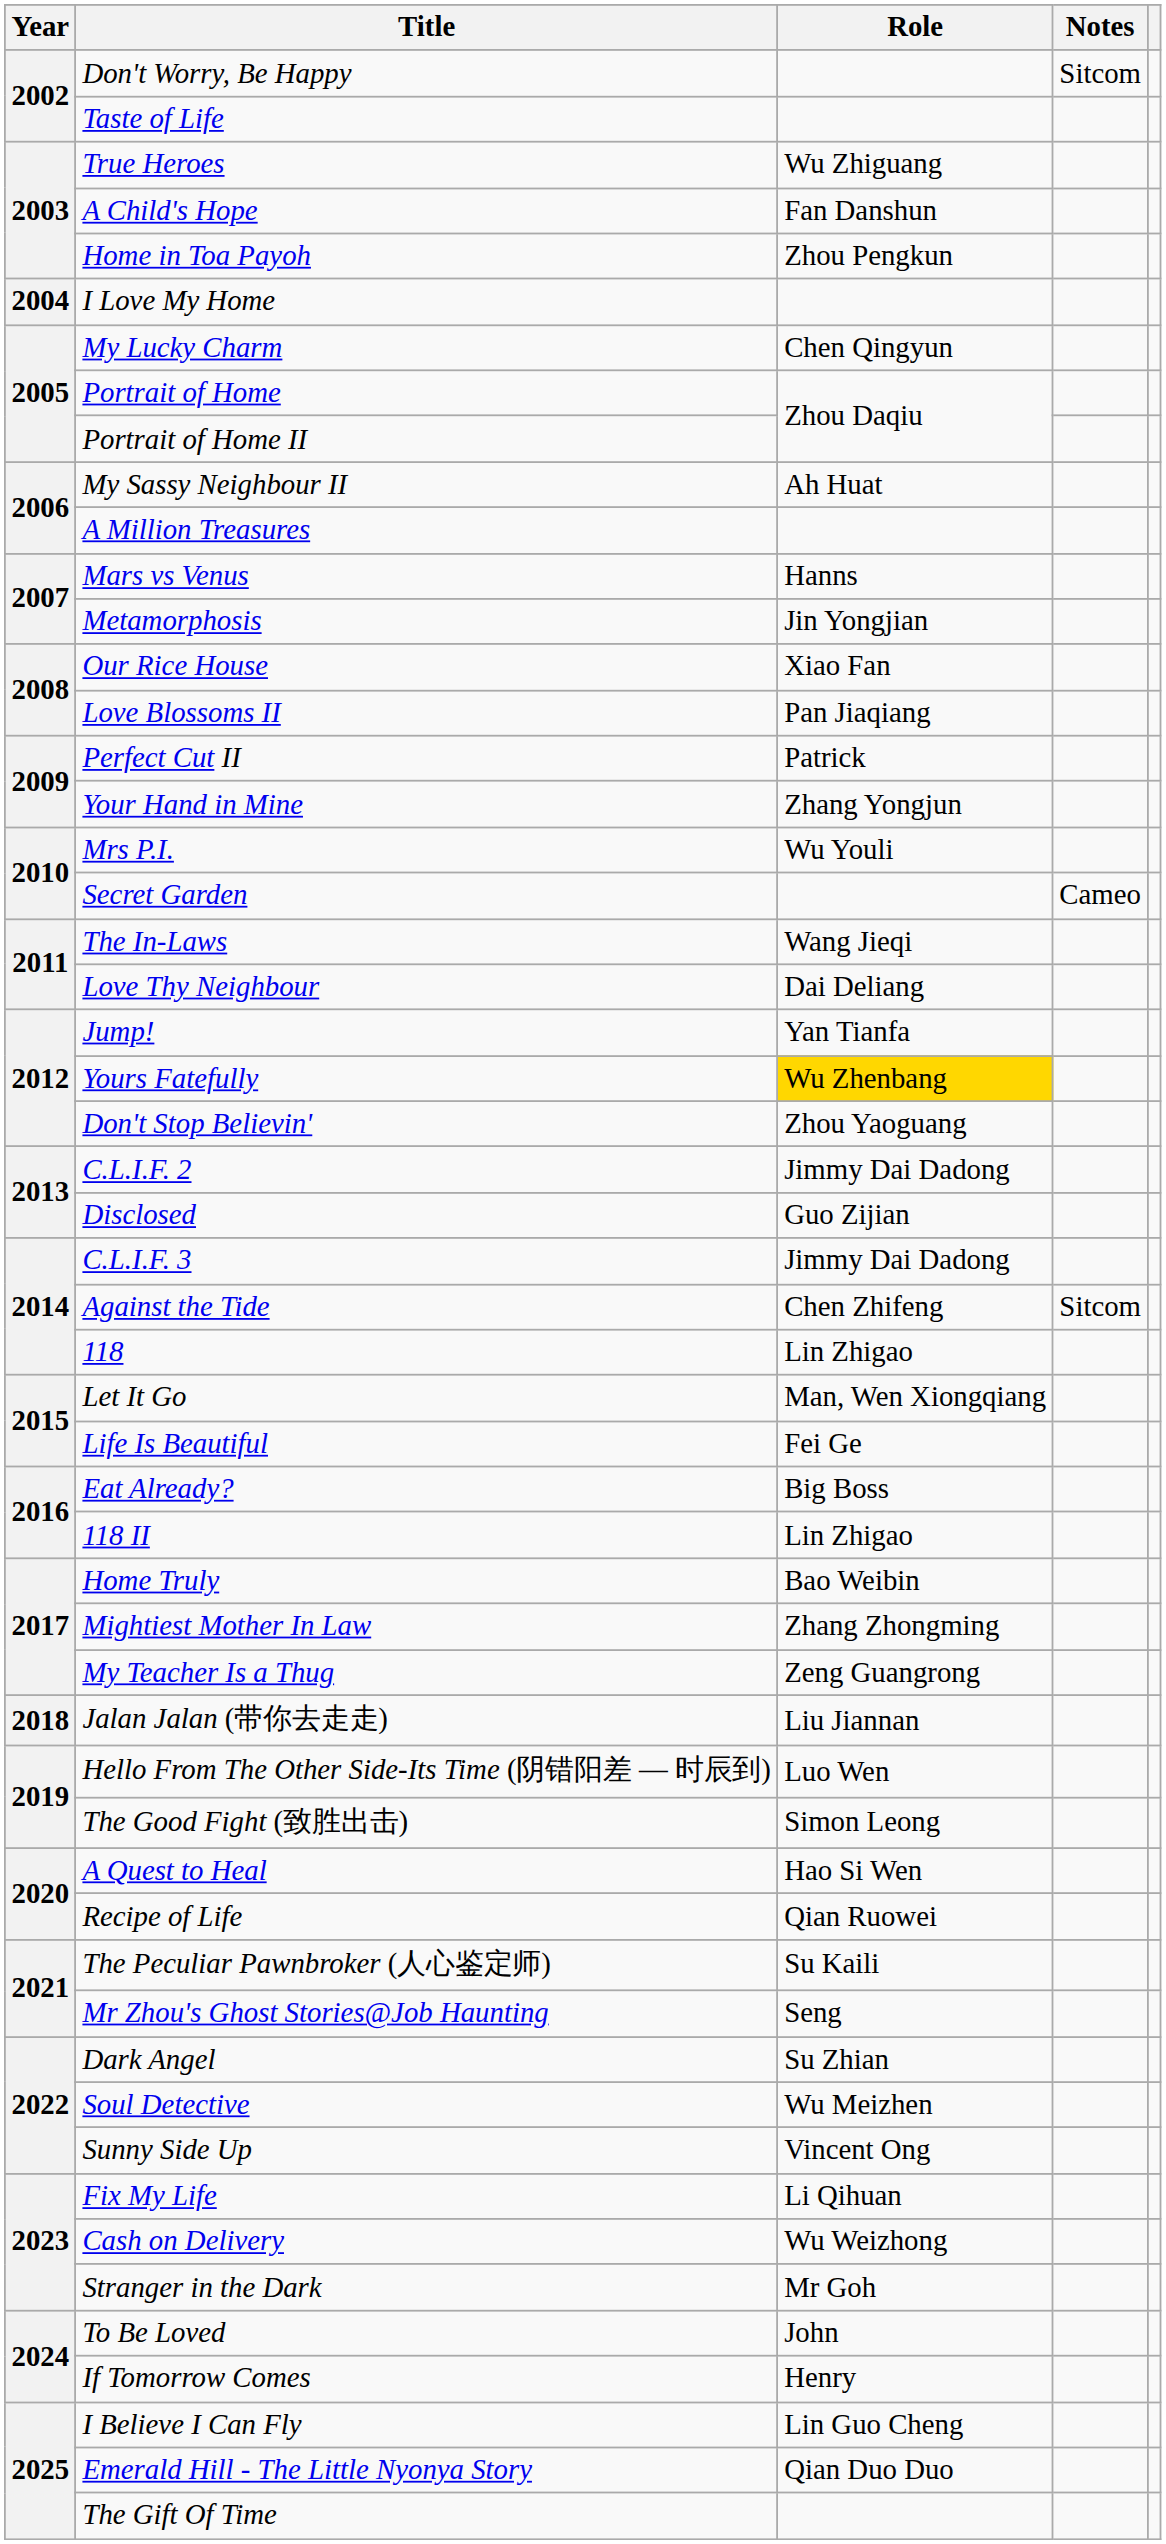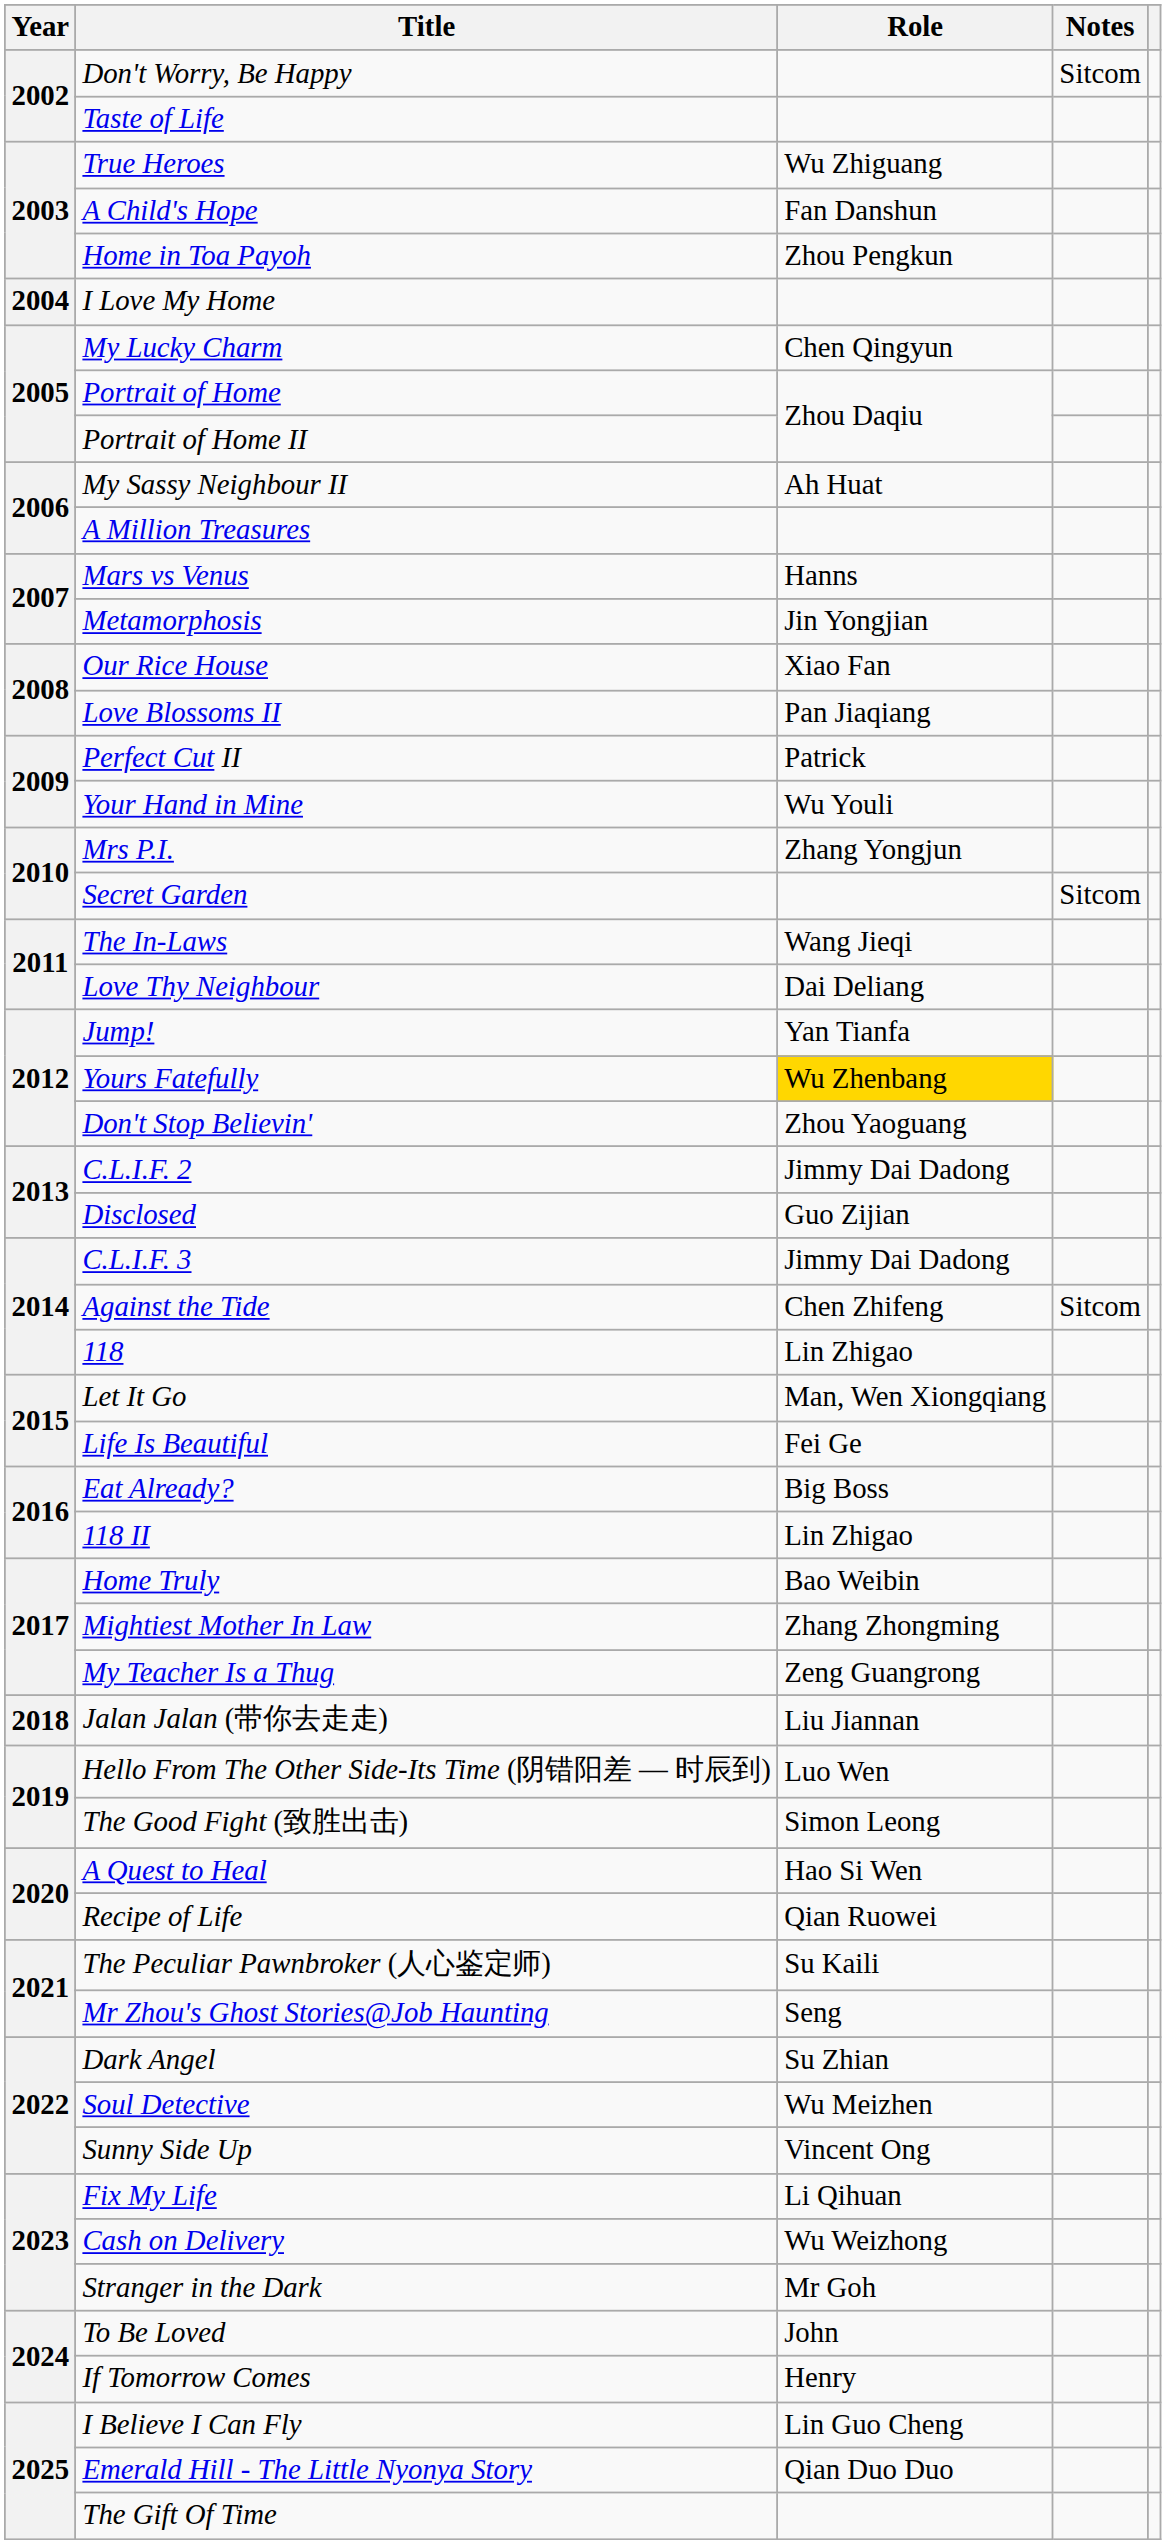Your Hand in Mine | Role: Zhang Yongjun -> Wu Youli
Mrs P.I. | Role: Wu Youli -> Zhang Yongjun
Secret Garden | Notes: Cameo -> Sitcom
